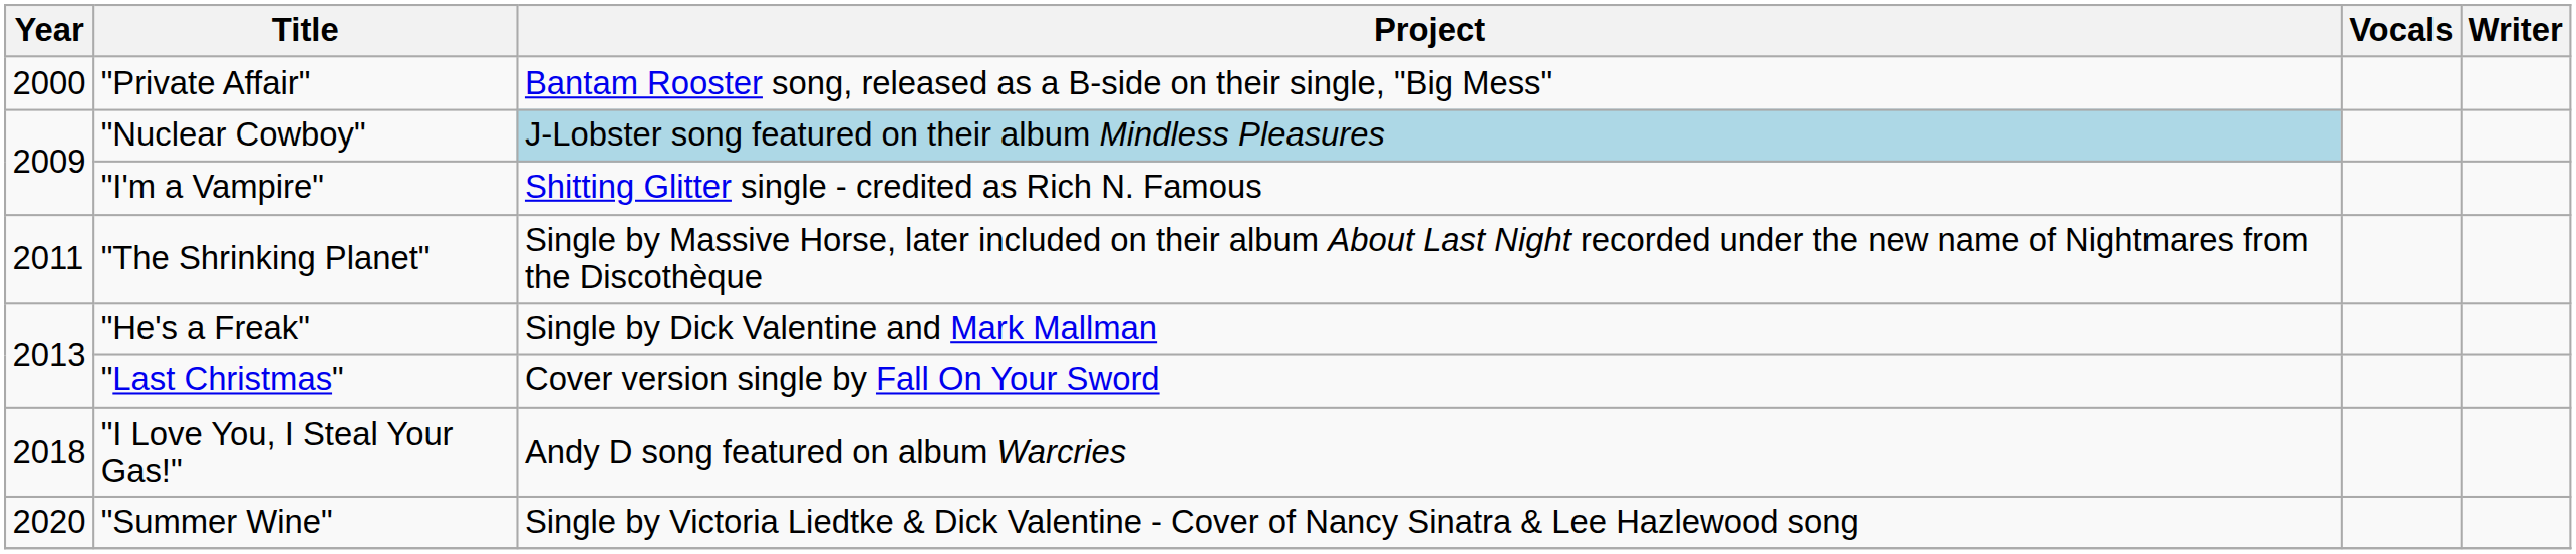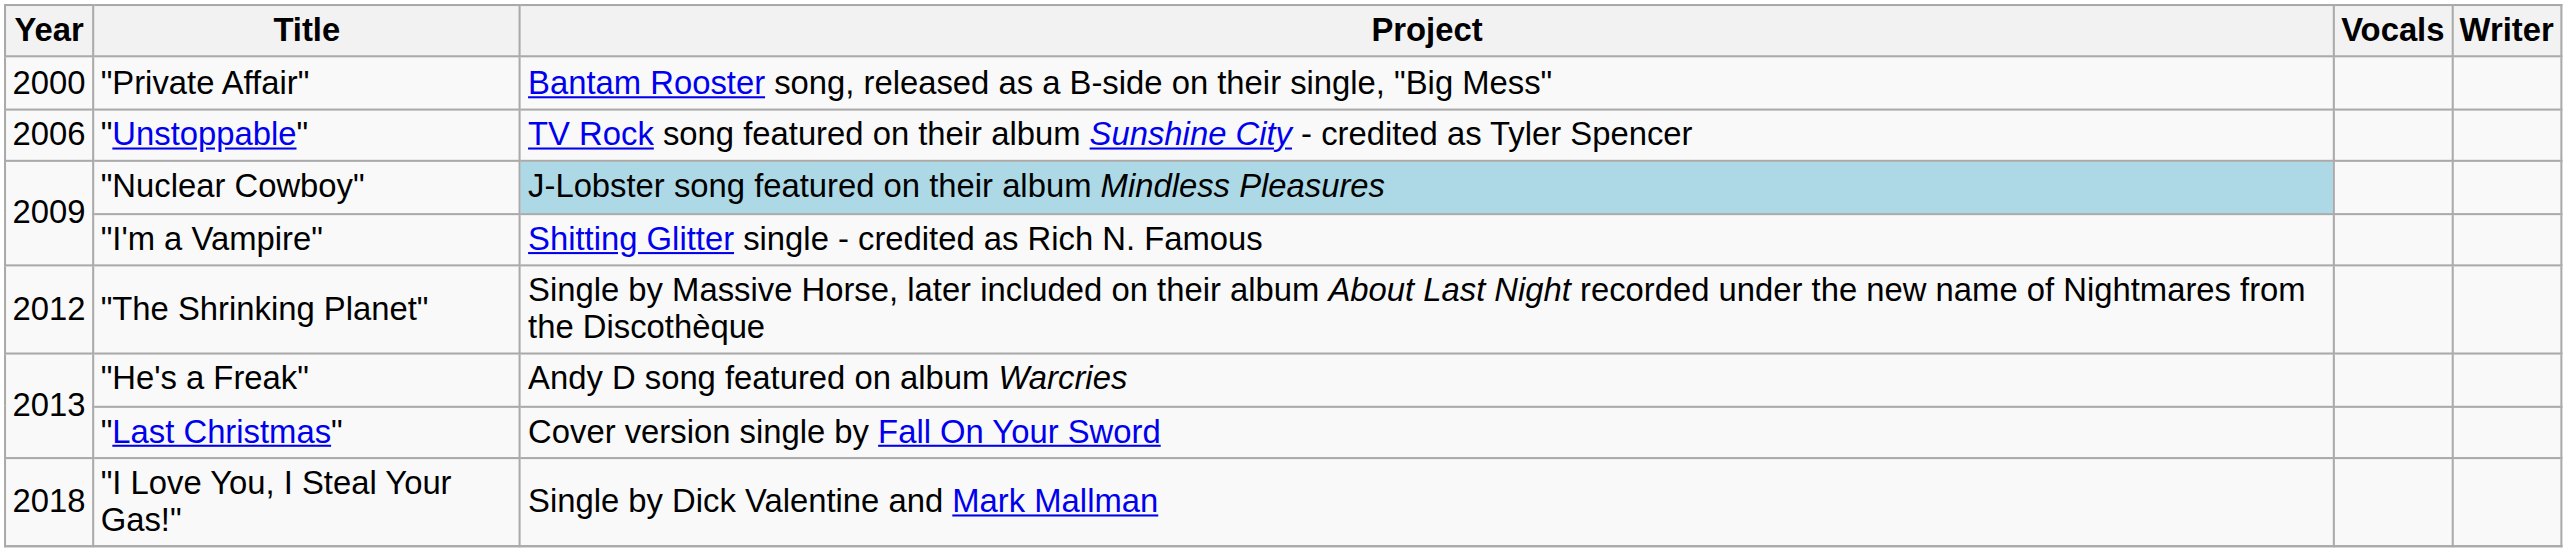+ row: 2006 | "Unstoppable" | TV Rock song featured on their album Sunshine City - credited as Tyler Spencer
"The Shrinking Planet" | Year: 2011 -> 2012
"He's a Freak" | Project: Single by Dick Valentine and Mark Mallman -> Andy D song featured on album Warcries
"I Love You, I Steal Your Gas!" | Project: Andy D song featured on album Warcries -> Single by Dick Valentine and Mark Mallman
- row: 2020 | "Summer Wine" | Single by Victoria Liedtke & Dick Valentine - Cover of Nancy Sinatra & Lee Hazlewood song
